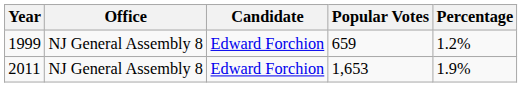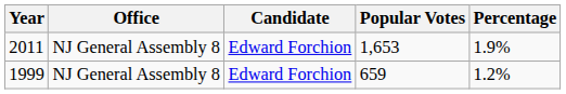rows swapped: 1999 <-> 2011
